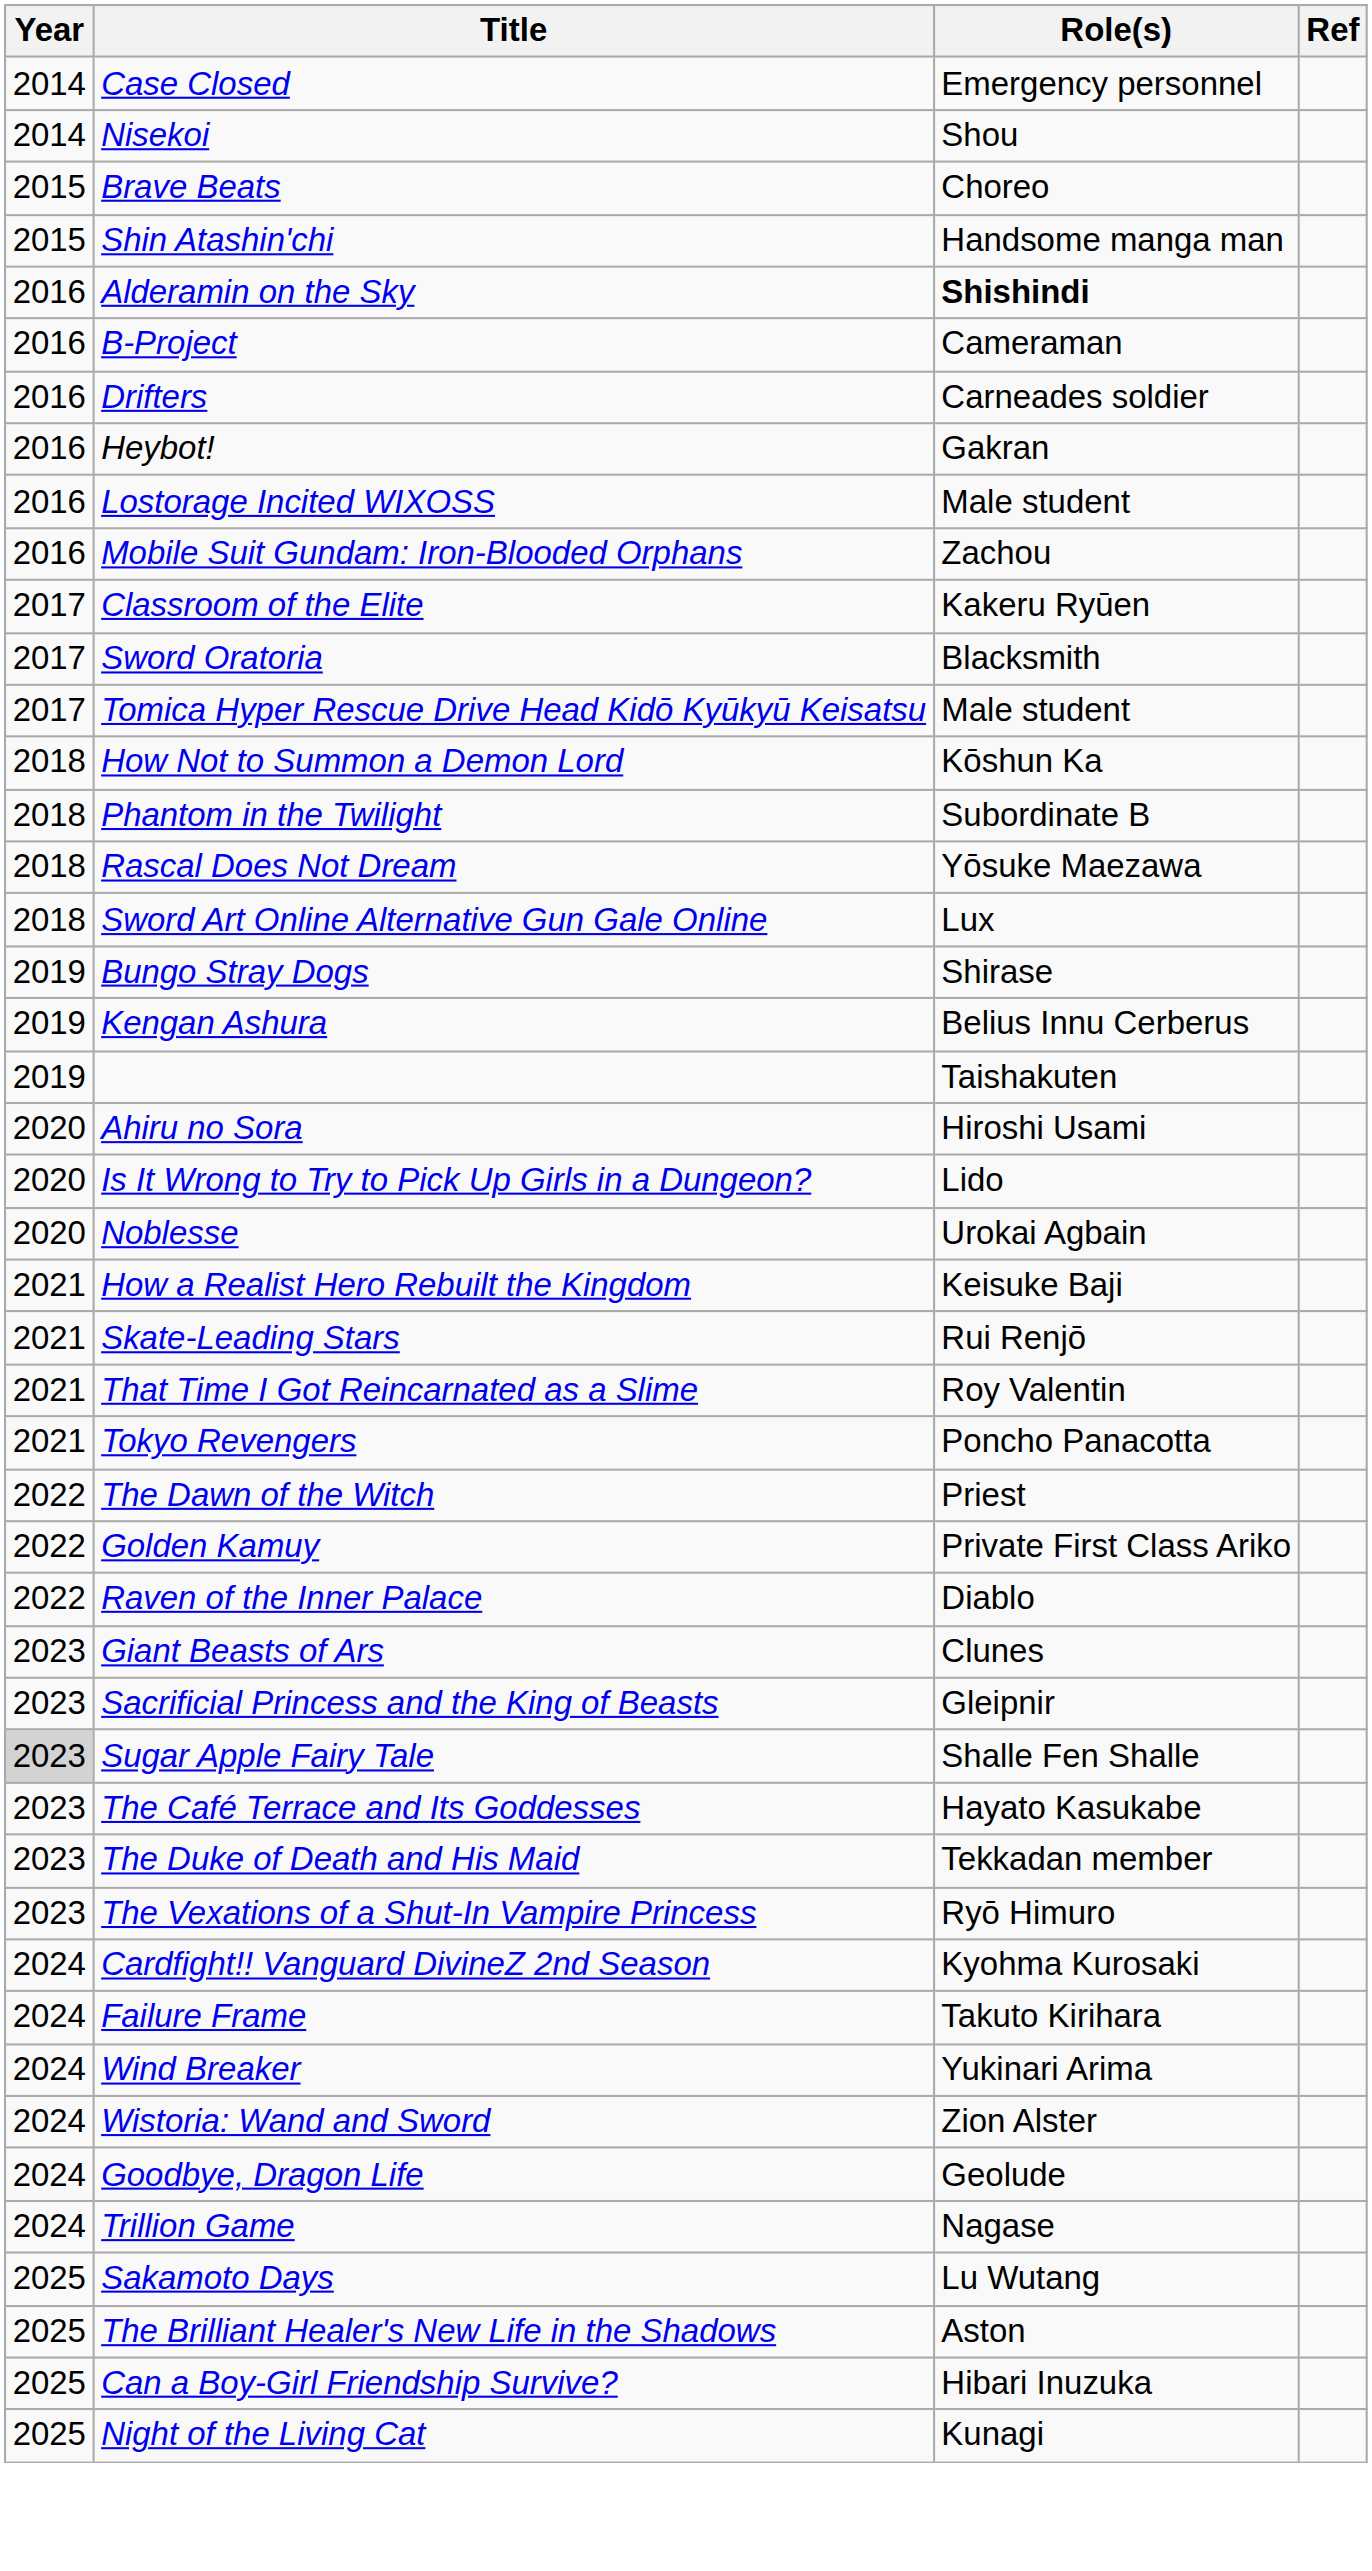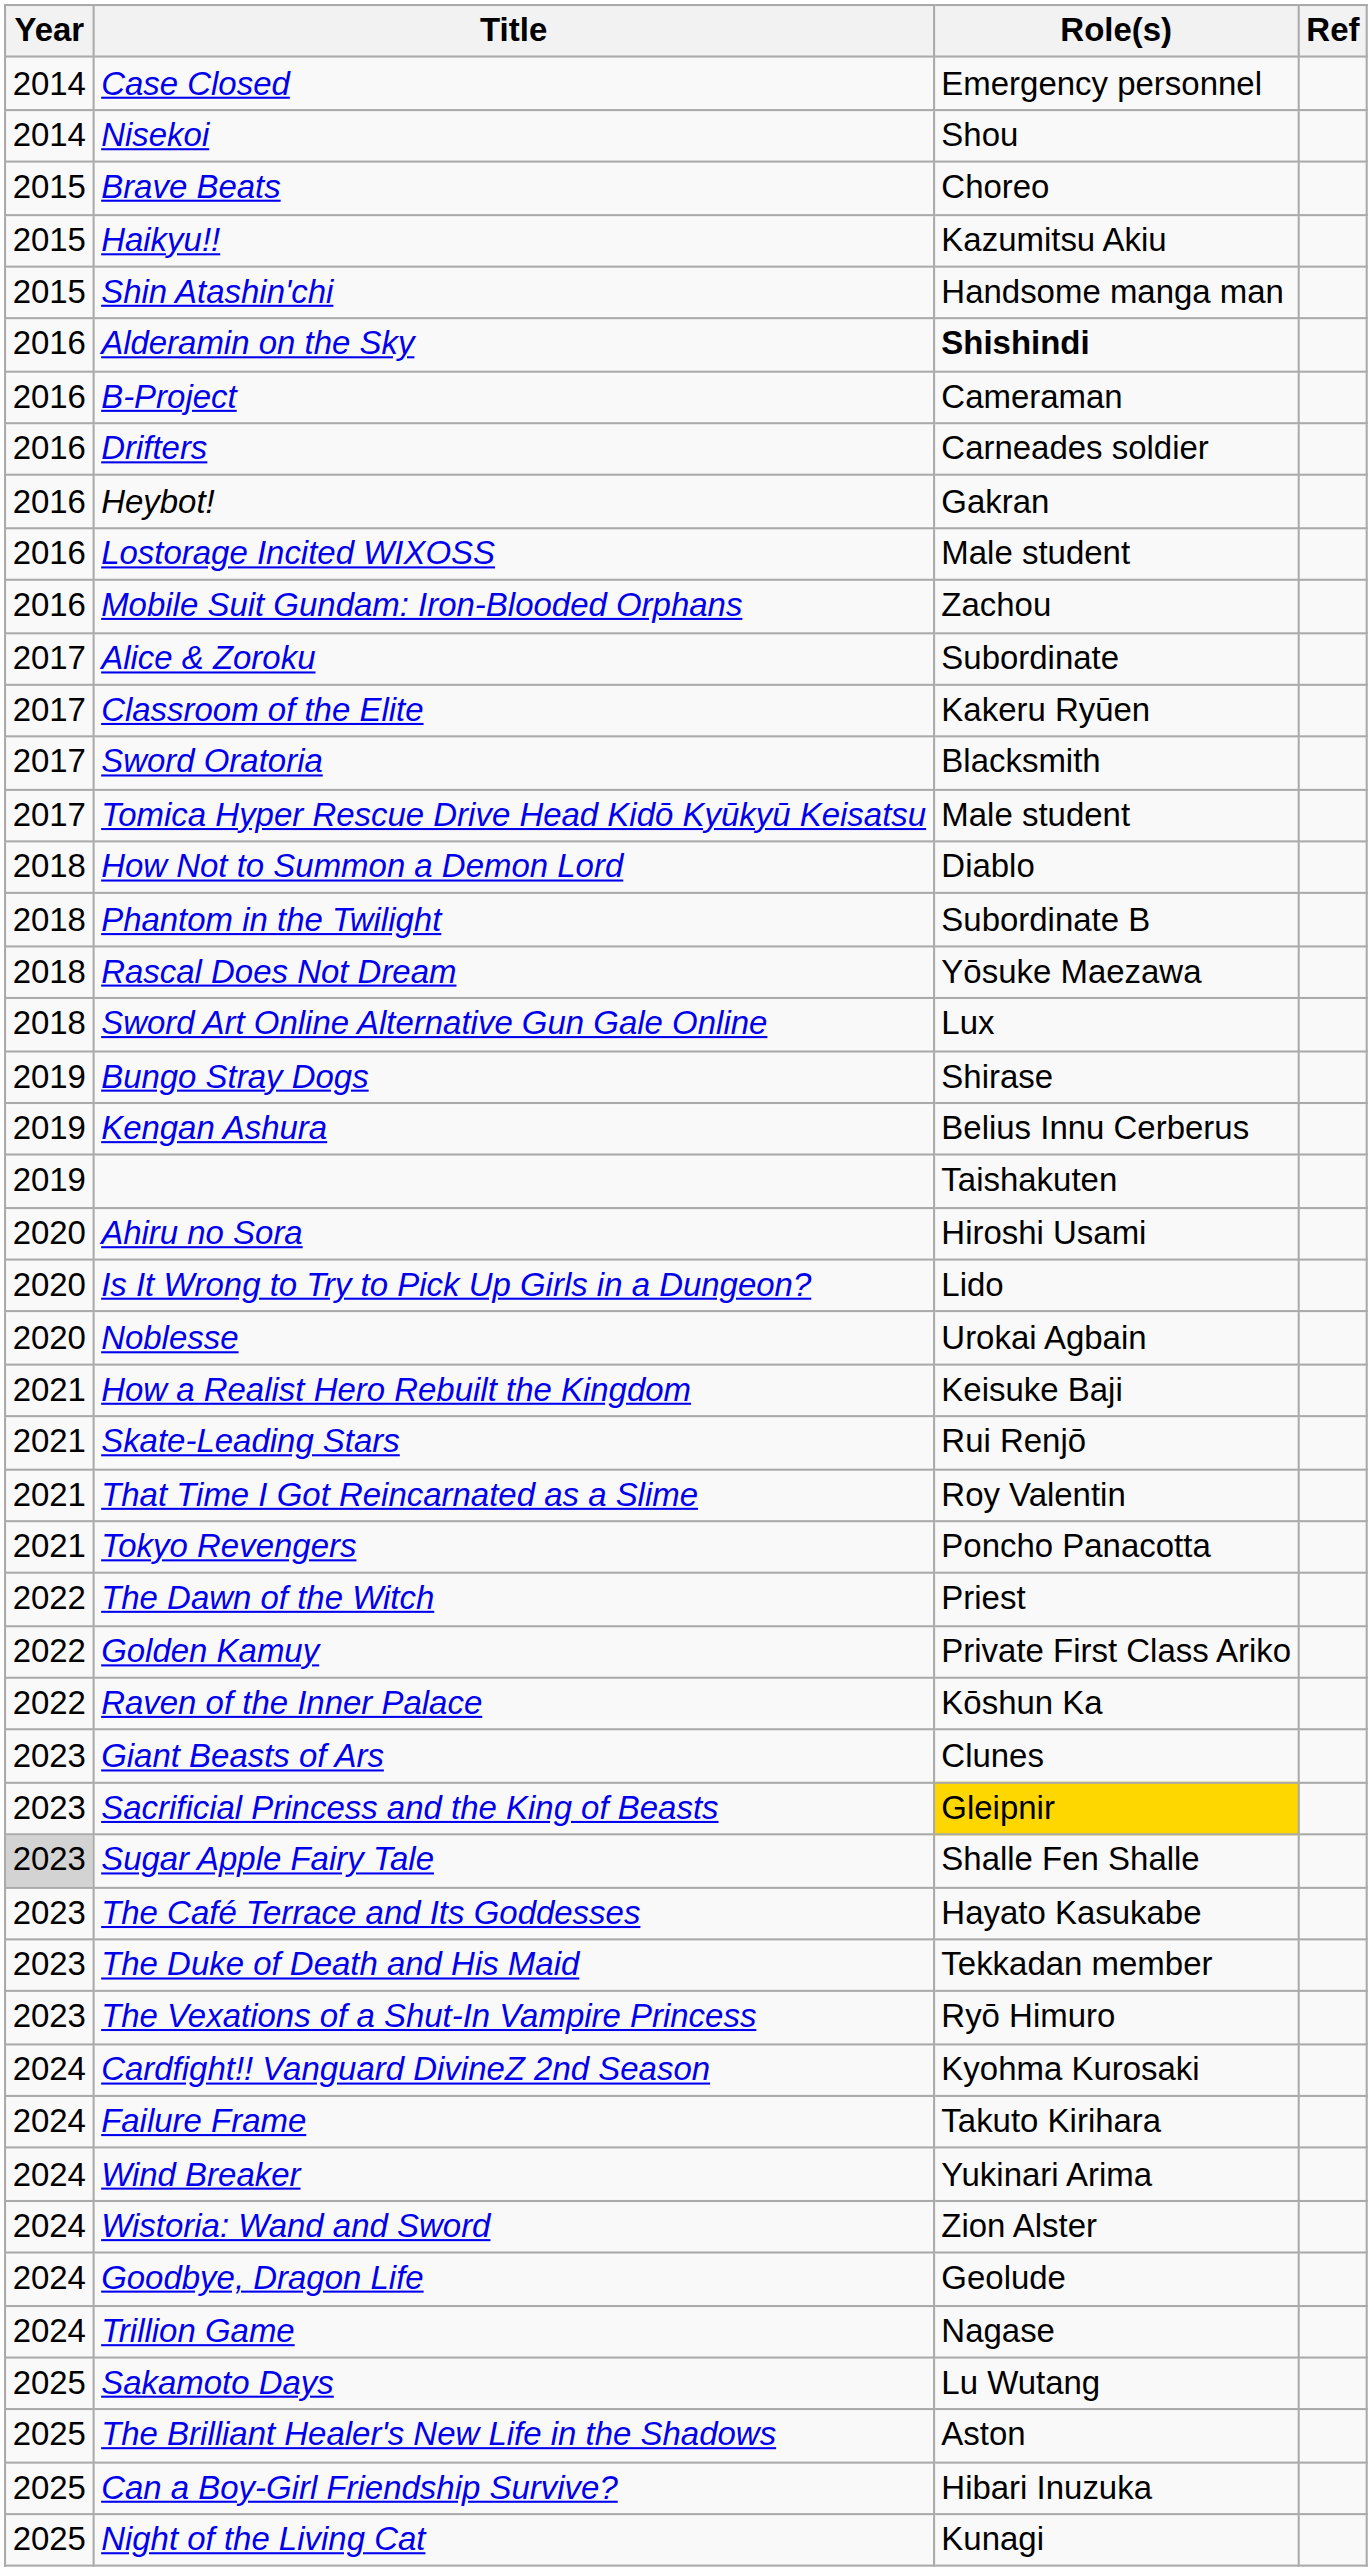+ row: 2015 | Haikyu!! | Kazumitsu Akiu
+ row: 2017 | Alice & Zoroku | Subordinate
How Not to Summon a Demon Lord | Role(s): Kōshun Ka -> Diablo
Raven of the Inner Palace | Role(s): Diablo -> Kōshun Ka
Sacrificial Princess and the King of Beasts | Role(s): no background -> gold background
